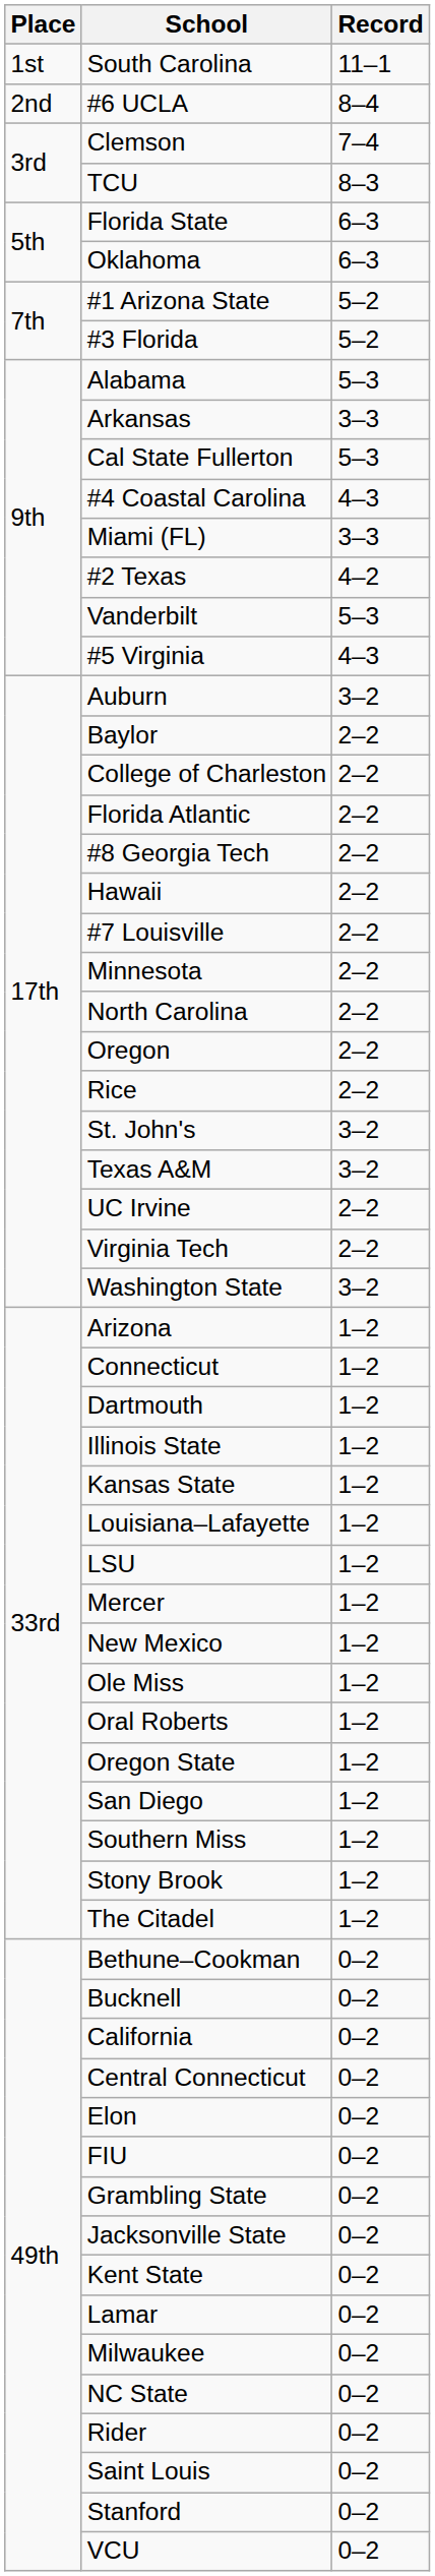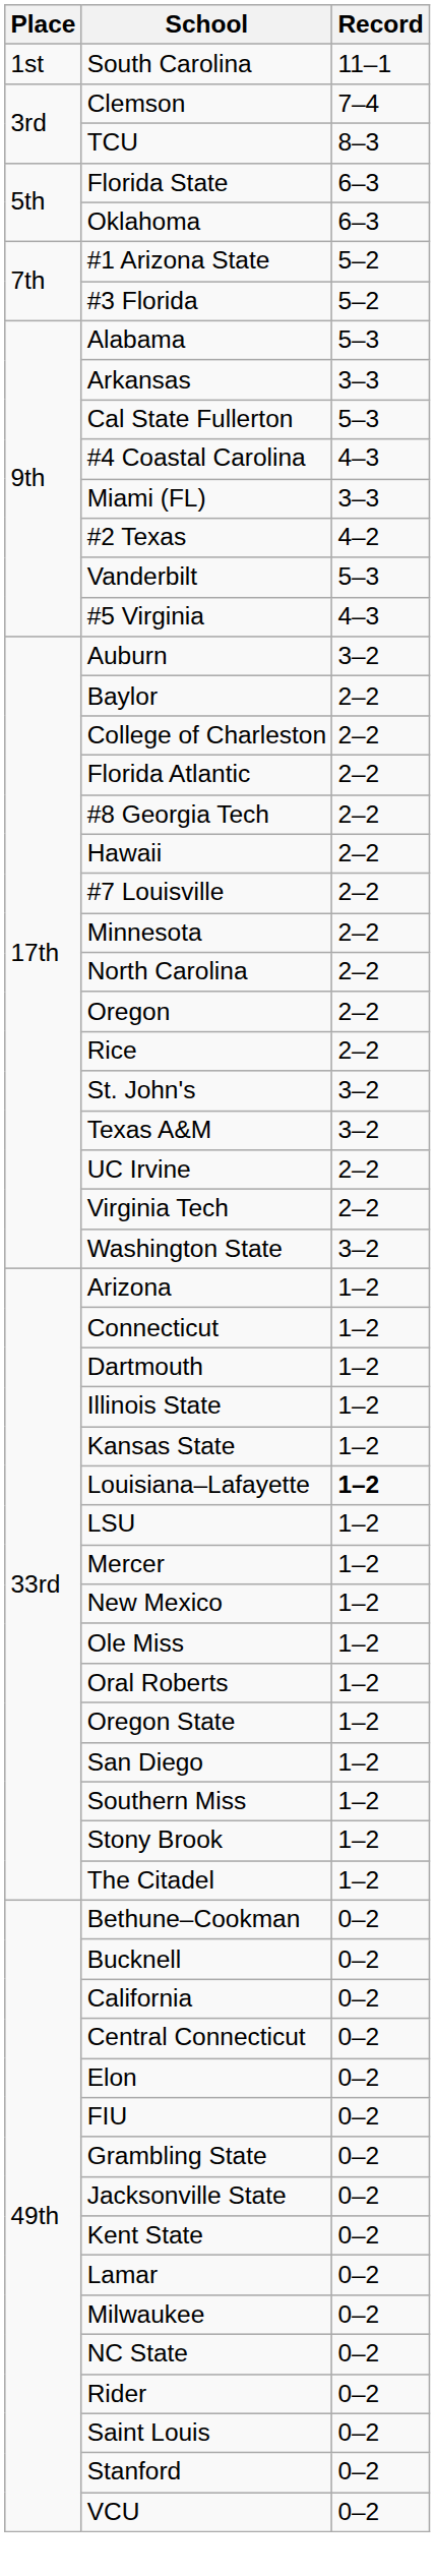- row: 2nd | #6 UCLA | 8–4
Louisiana–Lafayette | Record: normal -> bold
